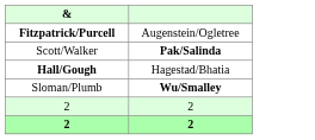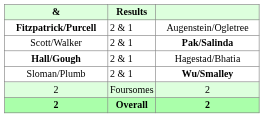+ column: Results | 2 & 1 | 2 & 1 | 2 & 1 | 2 & 1 | Foursomes | Overall
